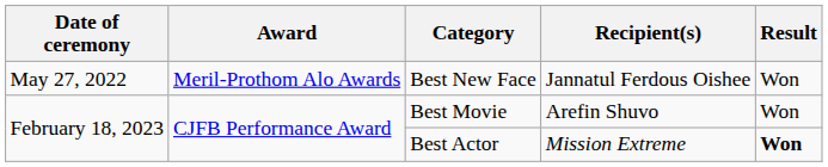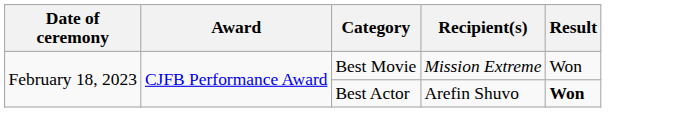- row: May 27, 2022 | Meril-Prothom Alo Awards | Best New Face | Jannatul Ferdous Oishee | Won
Best Movie | Recipient(s): Arefin Shuvo -> Mission Extreme
Best Actor | Recipient(s): Mission Extreme -> Arefin Shuvo
